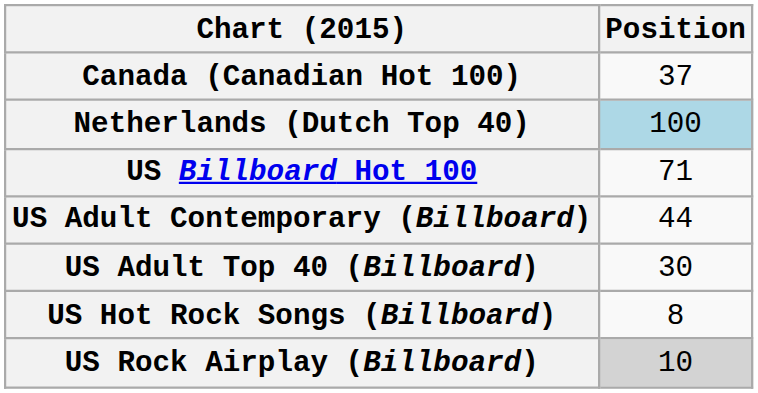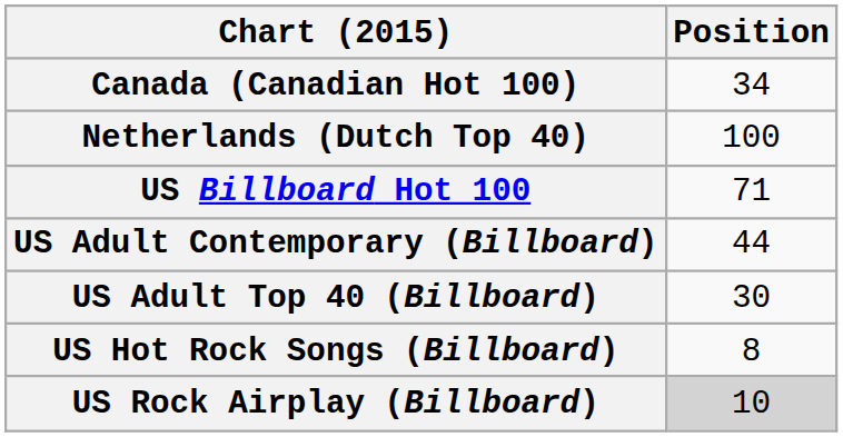Canada (Canadian Hot 100) | Position: 37 -> 34
Netherlands (Dutch Top 40) | Position: lightblue background -> no background
